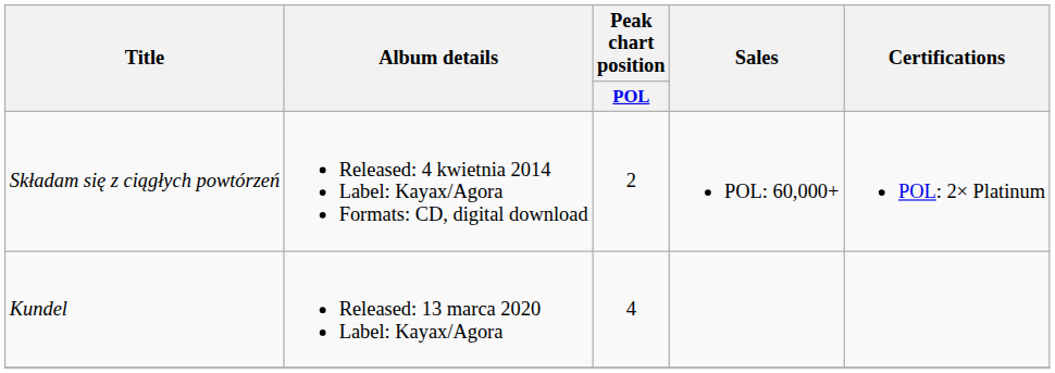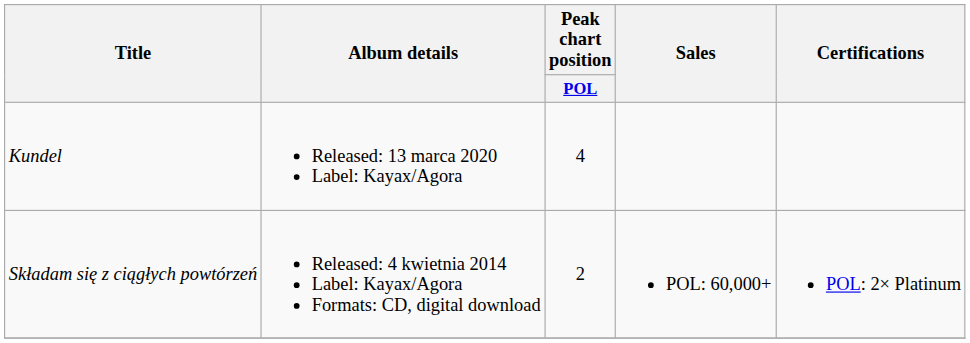rows swapped: Składam się z ciągłych powtórzeń <-> Kundel
